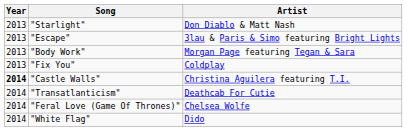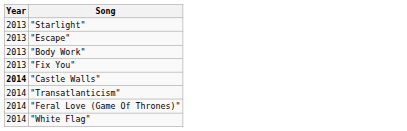- column: Artist | Don Diablo & Matt Nash | 3lau & Paris & Simo featuring Bright Lights | Morgan Page featuring Tegan & Sara | Coldplay | Christina Aguilera featuring T.I. | Deathcab For Cutie | Chelsea Wolfe | Dido
